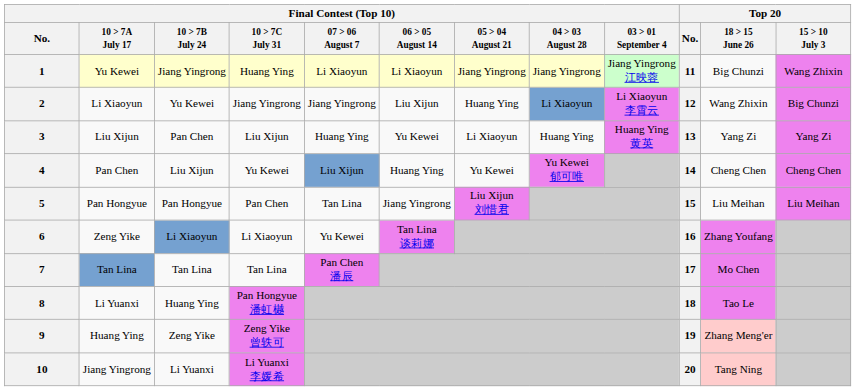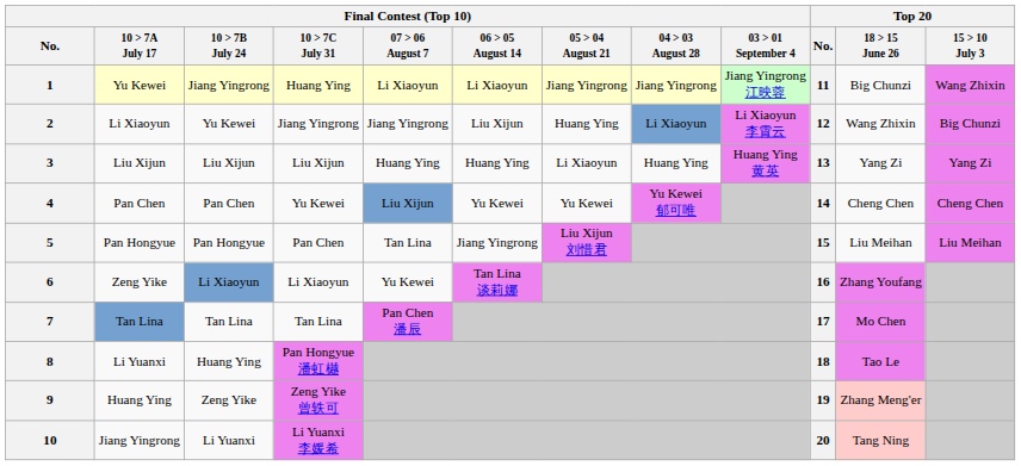3 | Final Contest (Top 10) / 10 > 7B July 24: Pan Chen -> Liu Xijun
3 | Final Contest (Top 10) / 06 > 05 August 14: Yu Kewei -> Huang Ying
4 | Final Contest (Top 10) / 10 > 7B July 24: Liu Xijun -> Pan Chen
4 | Final Contest (Top 10) / 06 > 05 August 14: Huang Ying -> Yu Kewei
